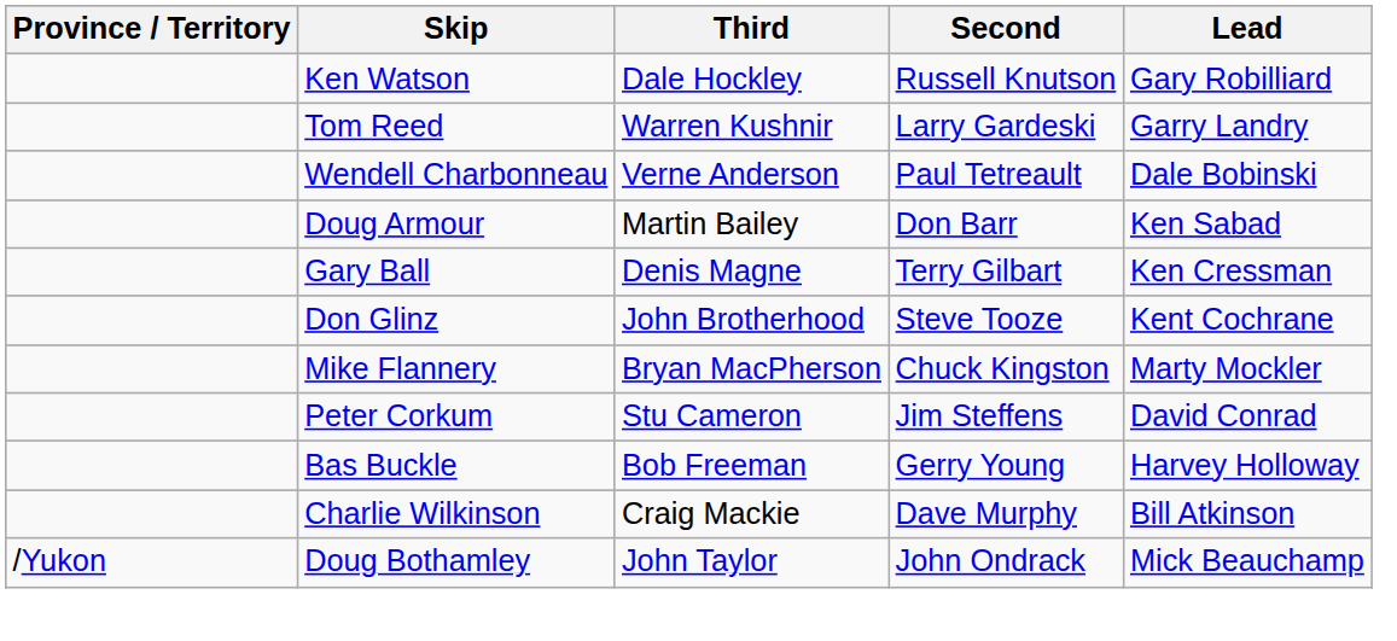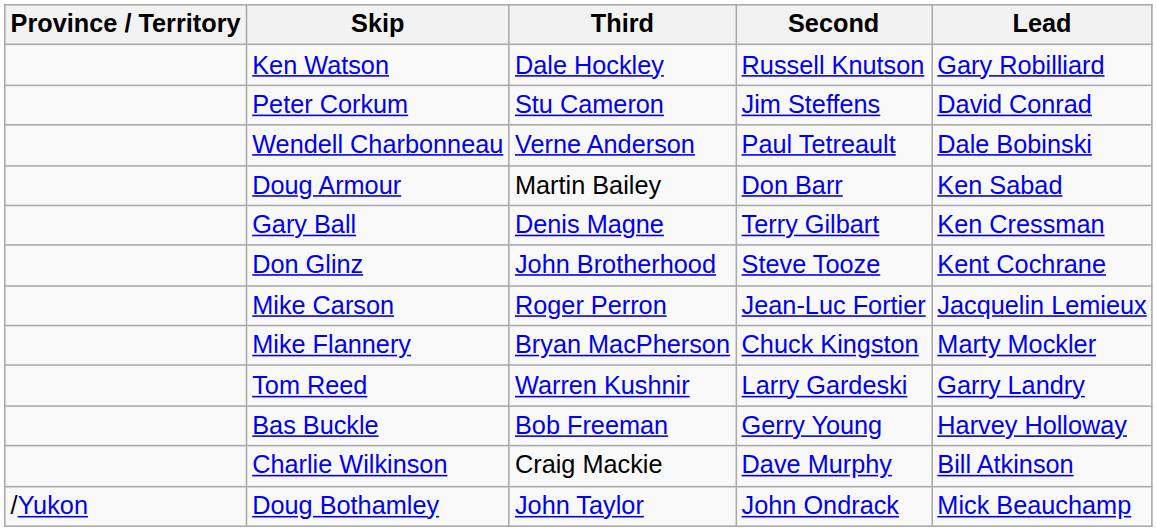rows swapped: Tom Reed <-> Peter Corkum
+ row: Mike Carson | Roger Perron | Jean-Luc Fortier | Jacquelin Lemieux
